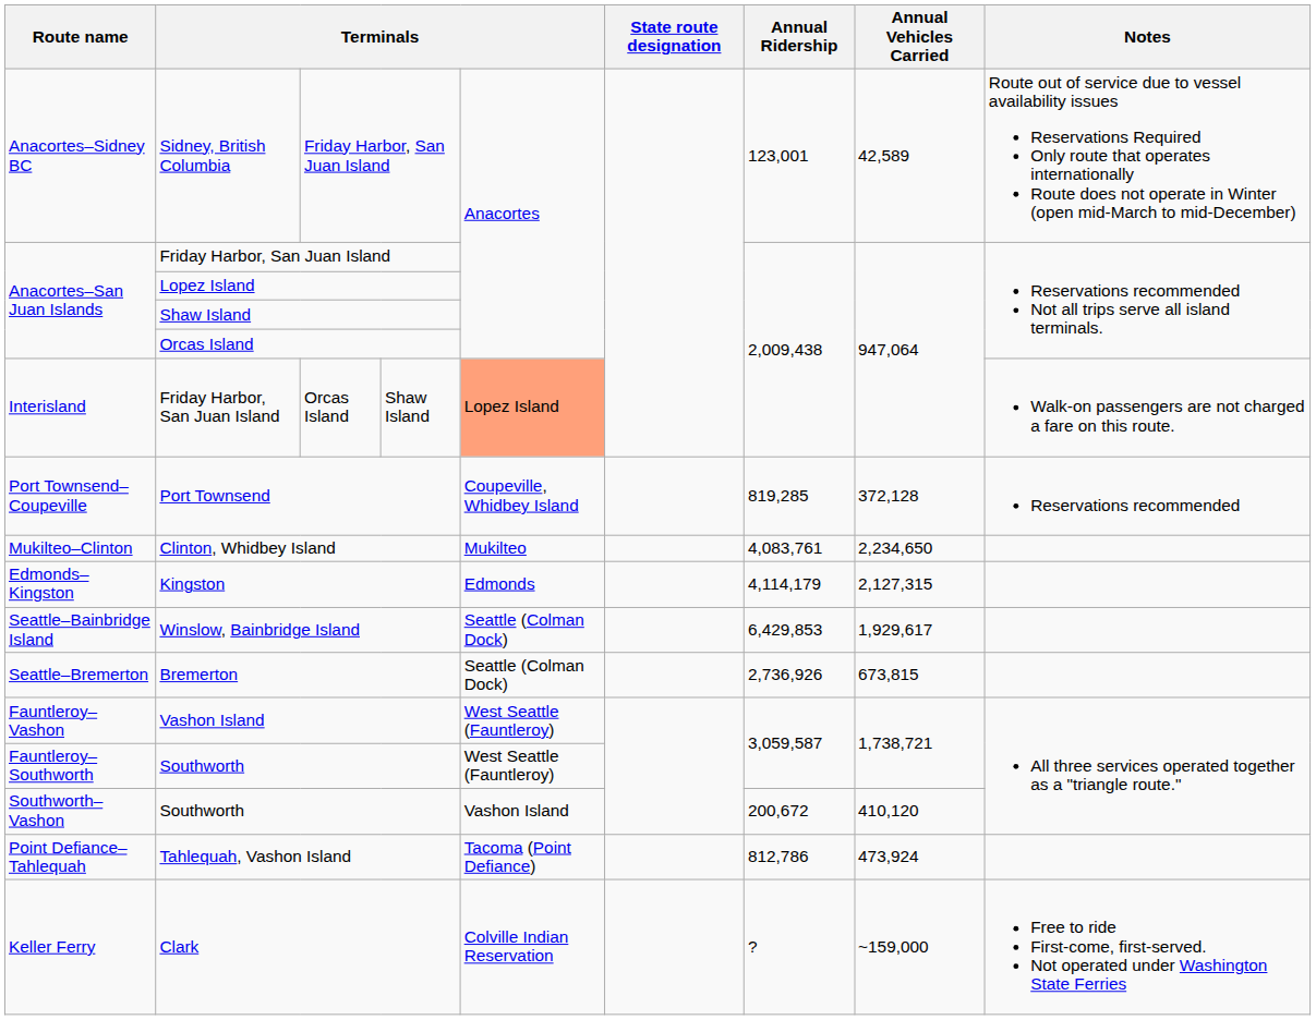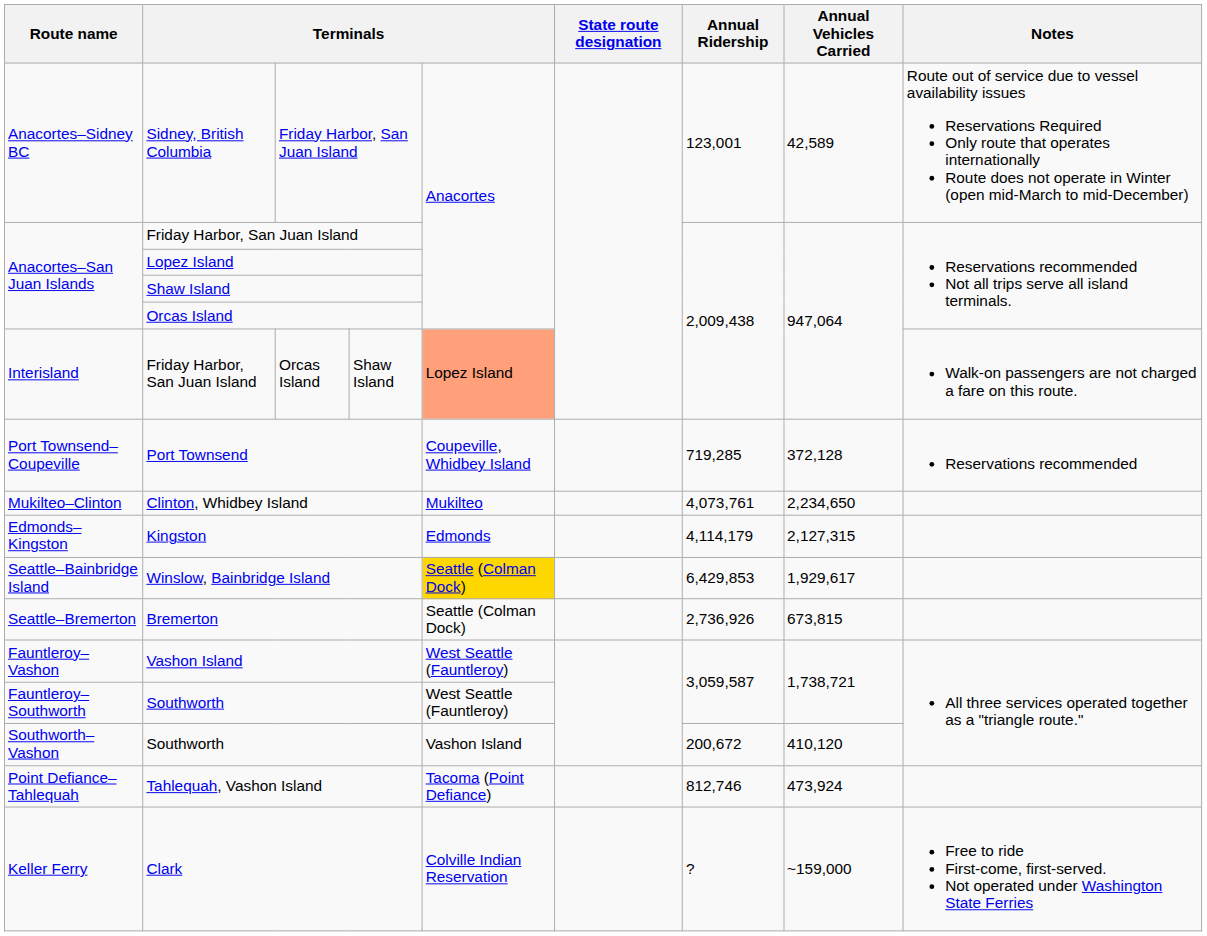Port Townsend | Annual Ridership: 819,285 -> 719,285
Clinton, Whidbey Island | Annual Ridership: 4,083,761 -> 4,073,761
Winslow, Bainbridge Island | column 5: no background -> gold background
Tahlequah, Vashon Island | Annual Ridership: 812,786 -> 812,746
